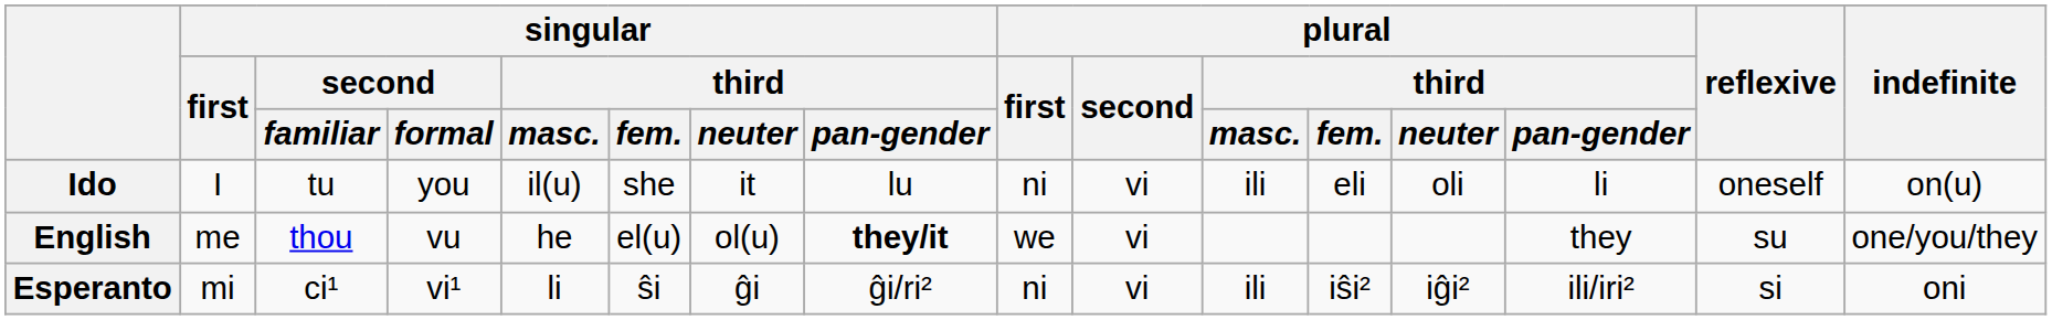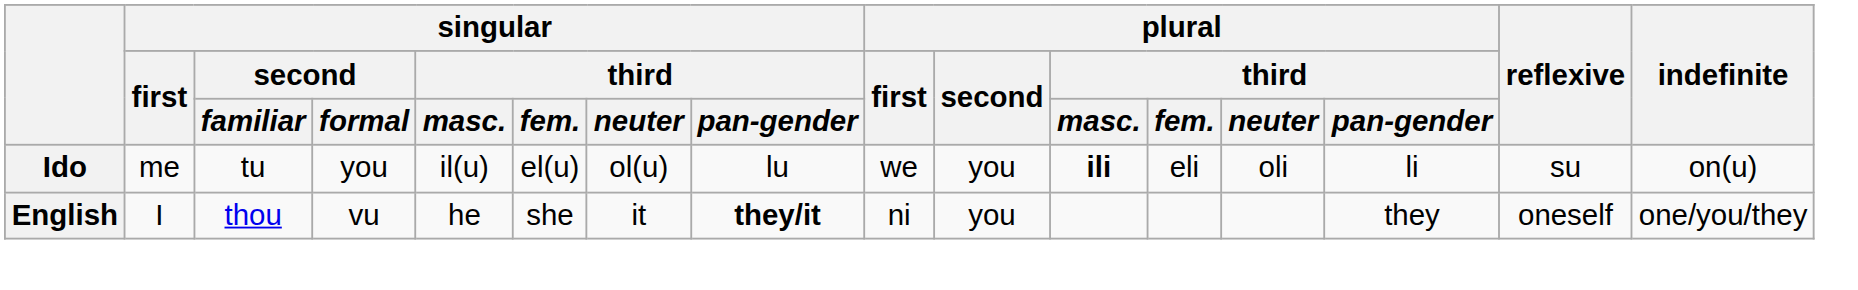Ido | singular / first: I -> me
Ido | singular / third / fem.: she -> el(u)
Ido | singular / third / neuter: it -> ol(u)
Ido | plural / first: ni -> we
Ido | plural / second: vi -> you
Ido | plural / third / masc.: normal -> bold
Ido | reflexive: oneself -> su
English | singular / first: me -> I
English | singular / third / fem.: el(u) -> she
English | singular / third / neuter: ol(u) -> it
English | plural / first: we -> ni
English | plural / second: vi -> you
English | reflexive: su -> oneself
- row: Esperanto | mi | ci¹ | vi¹ | li | ŝi | ĝi | ĝi/ri² | ni | vi | ili | iŝi² | iĝi² | ili/iri² | si | oni
